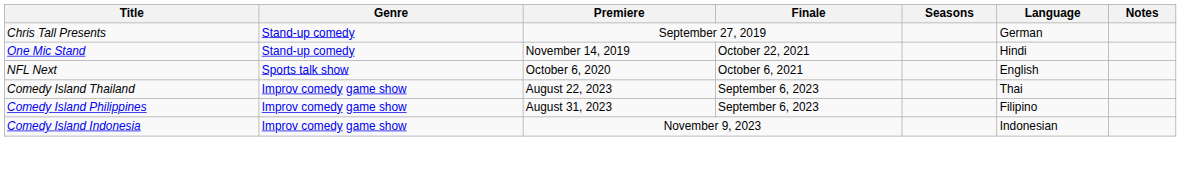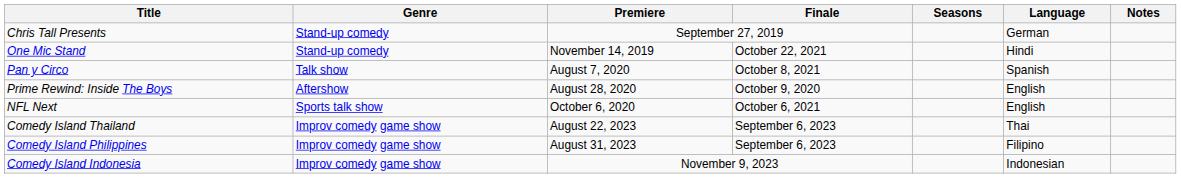+ row: Pan y Circo | Talk show | August 7, 2020 | October 8, 2021 | Spanish
+ row: Prime Rewind: Inside The Boys | Aftershow | August 28, 2020 | October 9, 2020 | English
